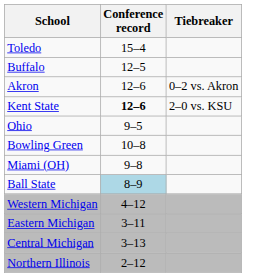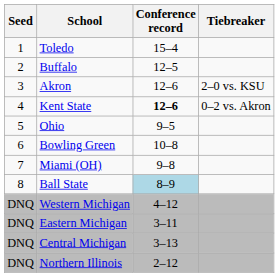+ column: Seed | 1 | 2 | 3 | 4 | 5 | 6 | 7 | 8 | DNQ | DNQ | DNQ | DNQ
Akron | Tiebreaker: 0–2 vs. Akron -> 2–0 vs. KSU
Kent State | Tiebreaker: 2–0 vs. KSU -> 0–2 vs. Akron
